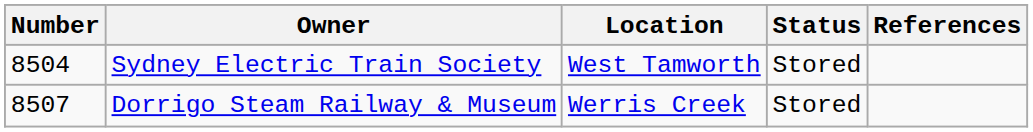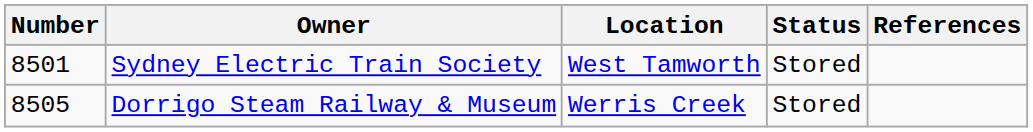Sydney Electric Train Society | Number: 8504 -> 8501
Dorrigo Steam Railway & Museum | Number: 8507 -> 8505
